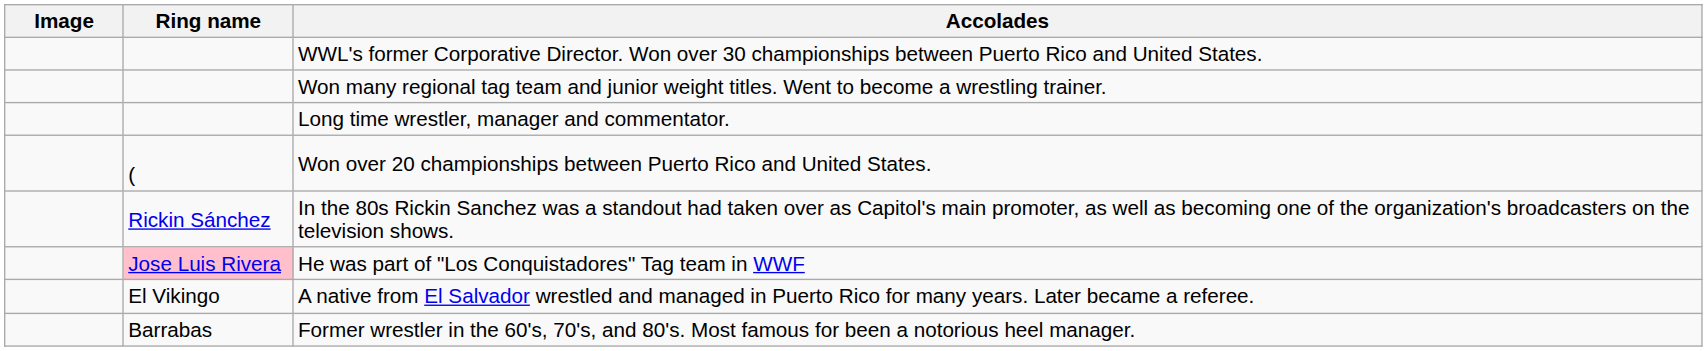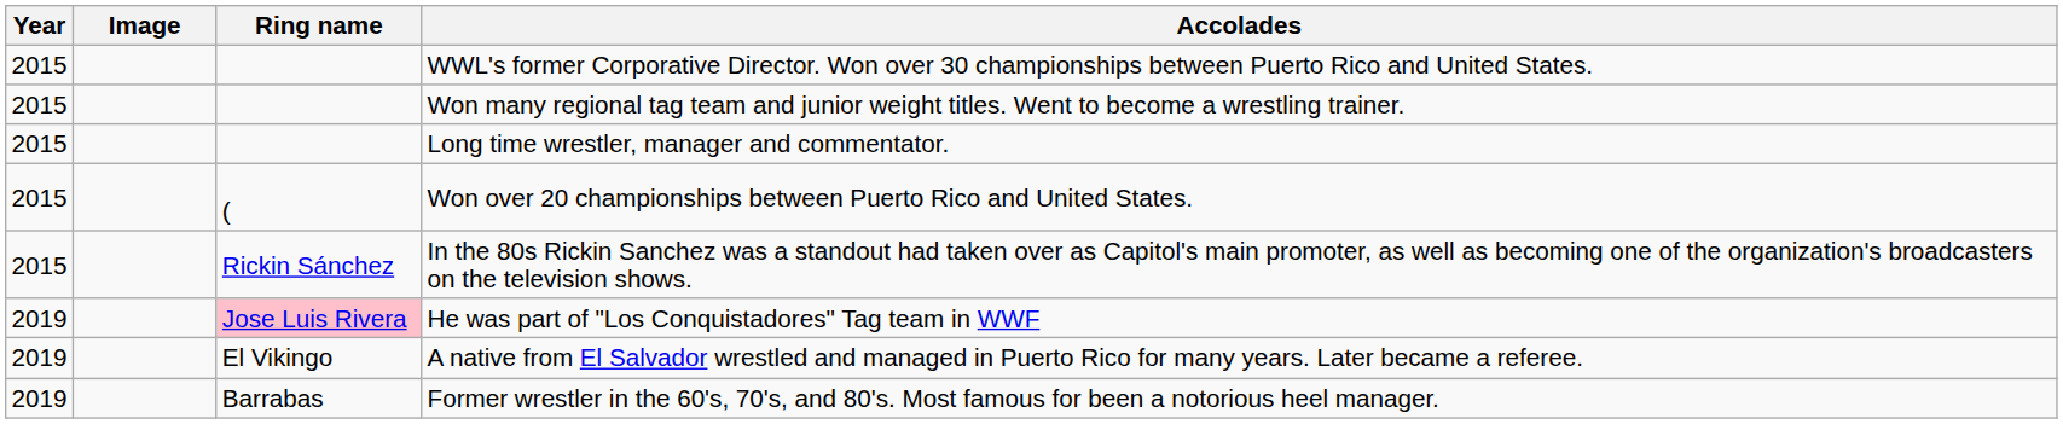+ column: Year | 2015 | 2015 | 2015 | 2015 | 2015 | 2019 | 2019 | 2019
